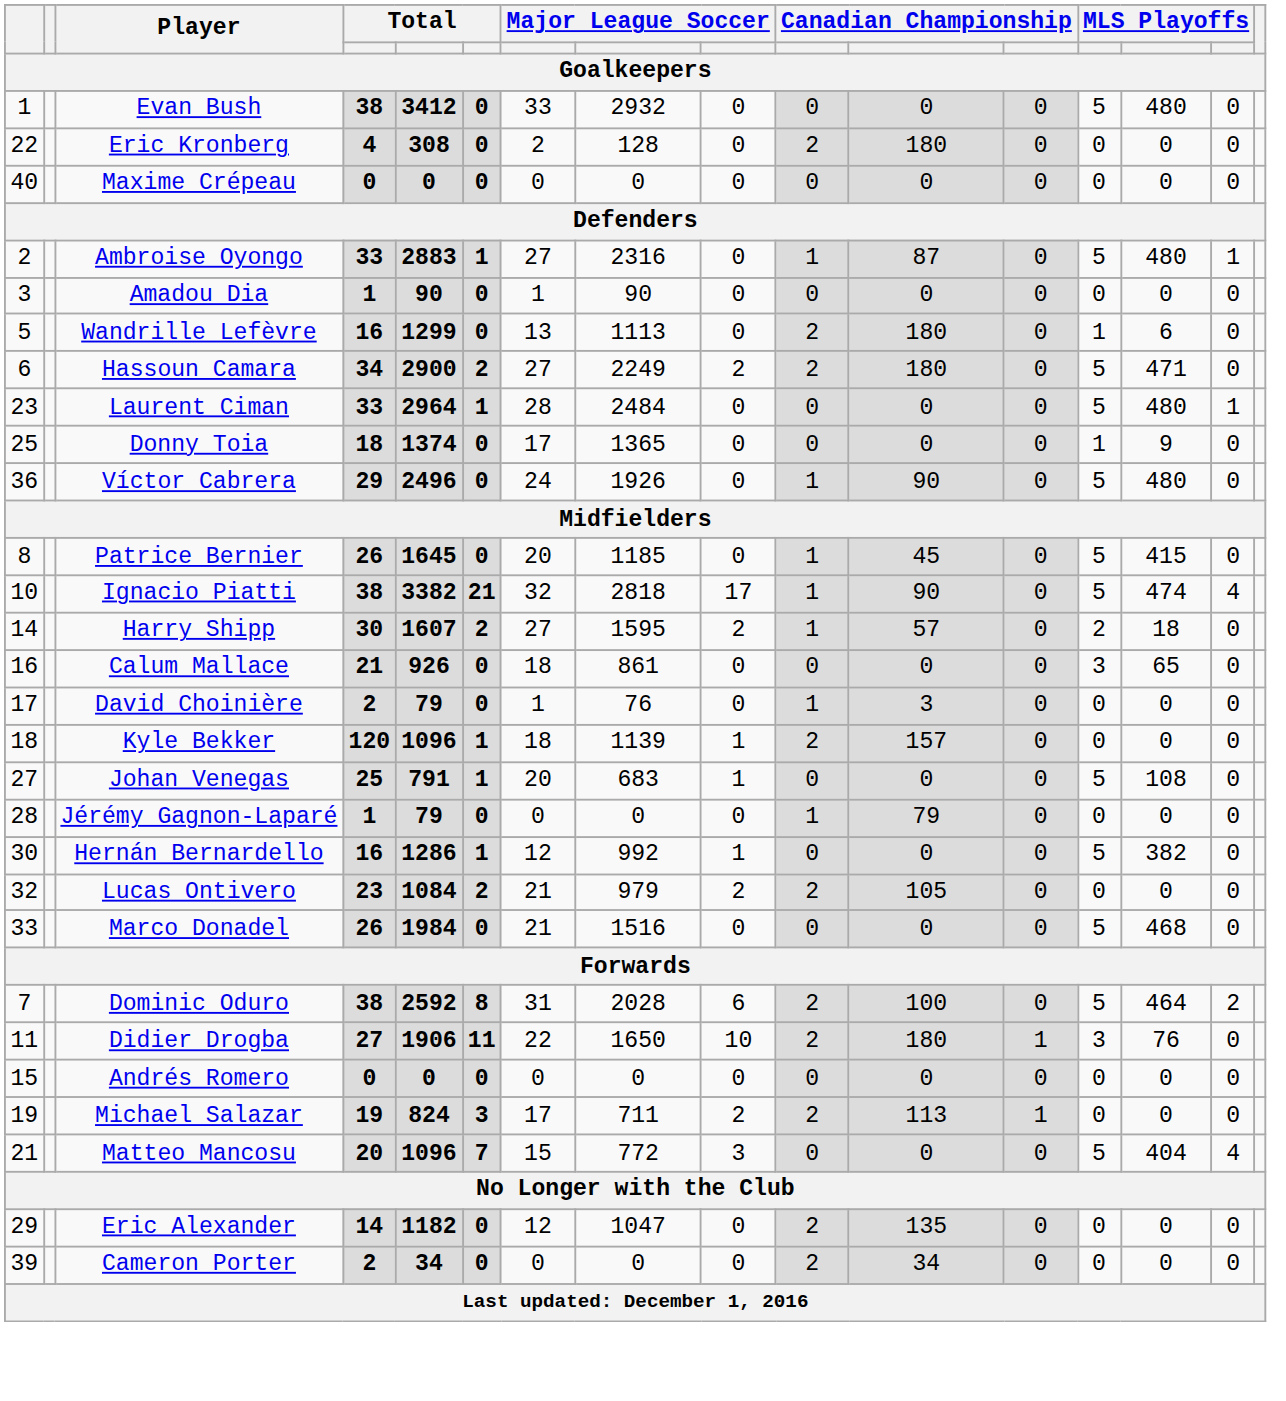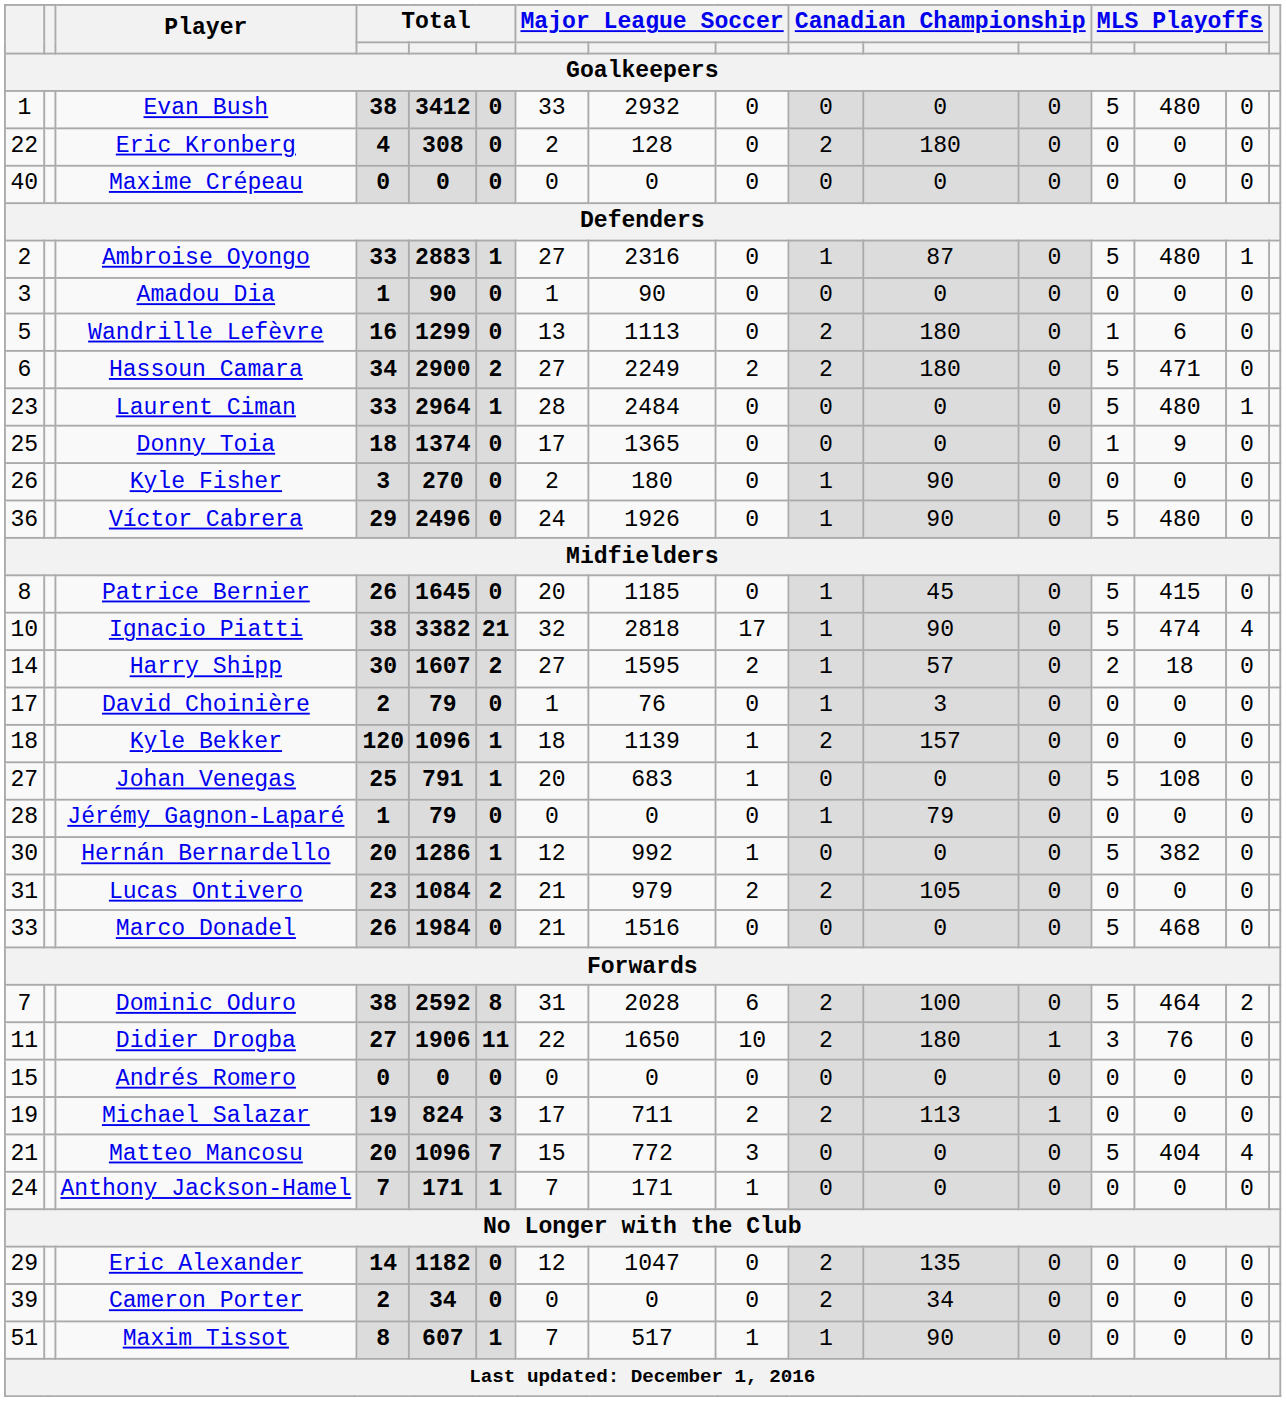+ row: 26 | Kyle Fisher | 3 | 270 | 0 | 2 | 180 | 0 | 1 | 90 | 0 | 0 | 0 | 0
- row: 16 | Calum Mallace | 21 | 926 | 0 | 18 | 861 | 0 | 0 | 0 | 0 | 3 | 65 | 0
Hernán Bernardello | column 4: 16 -> 20
Lucas Ontivero | column 1: 32 -> 31
+ row: 24 | Anthony Jackson-Hamel | 7 | 171 | 1 | 7 | 171 | 1 | 0 | 0 | 0 | 0 | 0 | 0
+ row: 51 | Maxim Tissot | 8 | 607 | 1 | 7 | 517 | 1 | 1 | 90 | 0 | 0 | 0 | 0
